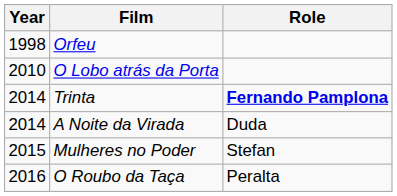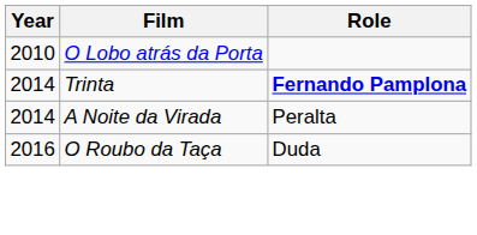- row: 1998 | Orfeu
A Noite da Virada | Role: Duda -> Peralta
- row: 2015 | Mulheres no Poder | Stefan
O Roubo da Taça | Role: Peralta -> Duda
